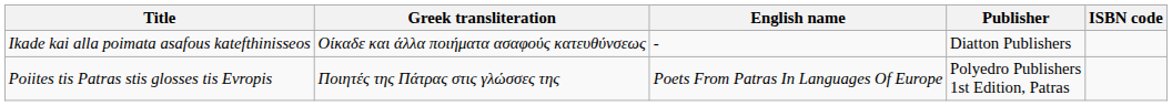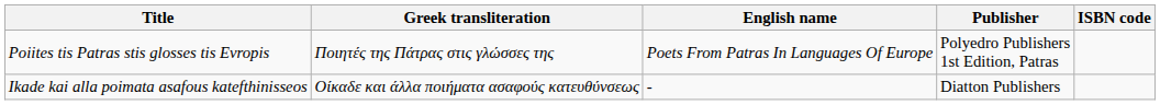rows swapped: Ikade kai alla poimata asafous katefthinisseos <-> Poiites tis Patras stis glosses tis Evropis
